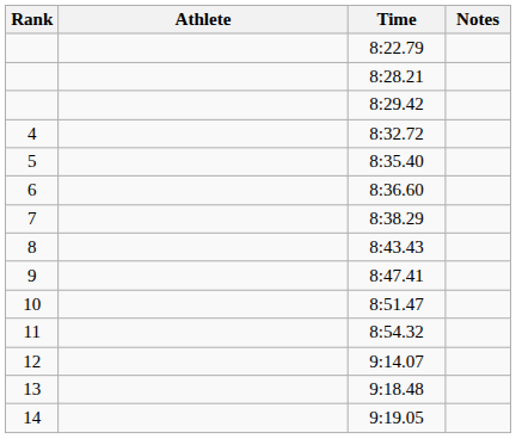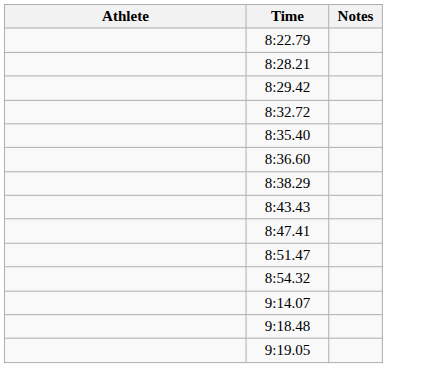- column: Rank | 4 | 5 | 6 | 7 | 8 | 9 | 10 | 11 | 12 | 13 | 14
